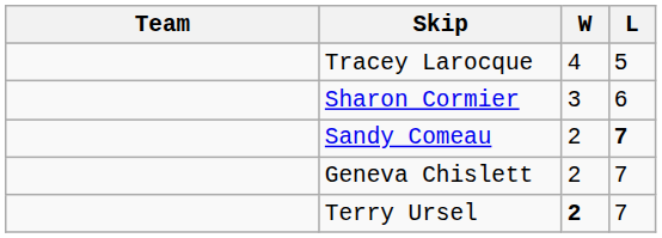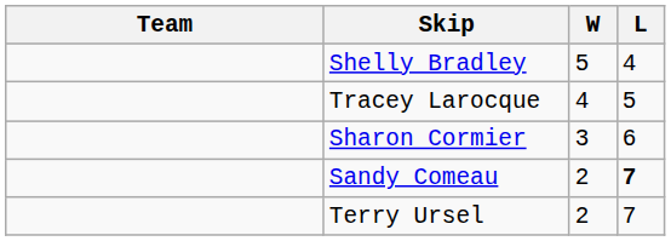+ row: Shelly Bradley | 5 | 4
- row: Geneva Chislett | 2 | 7
Terry Ursel | W: bold -> normal
